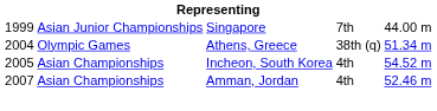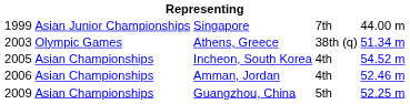Athens, Greece | column 1: 2004 -> 2003
Amman, Jordan | column 1: 2007 -> 2006
+ row: 2009 | Asian Championships | Guangzhou, China | 5th | 52.25 m
